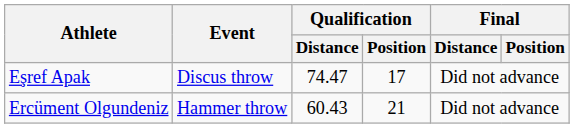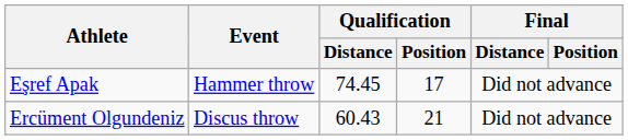Eşref Apak | Event: Discus throw -> Hammer throw
Eşref Apak | Qualification / Distance: 74.47 -> 74.45
Ercüment Olgundeniz | Event: Hammer throw -> Discus throw
